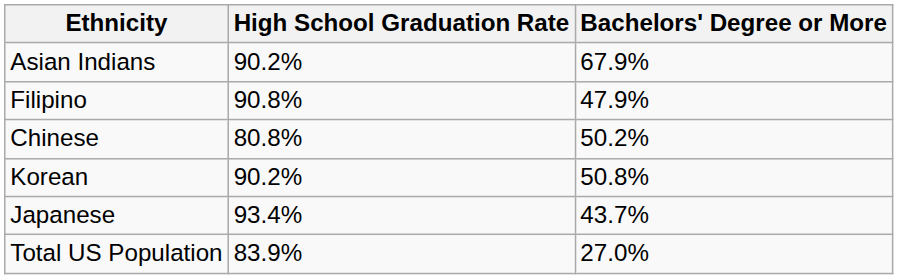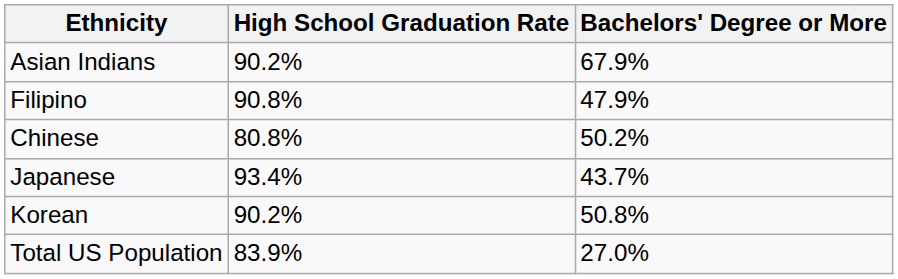rows swapped: Japanese <-> Korean
